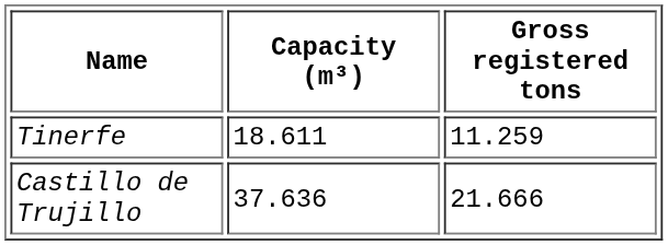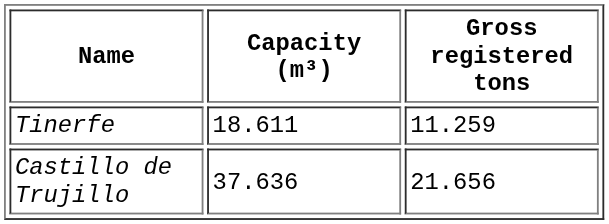Castillo de Trujillo | Gross registered tons: 21.666 -> 21.656
